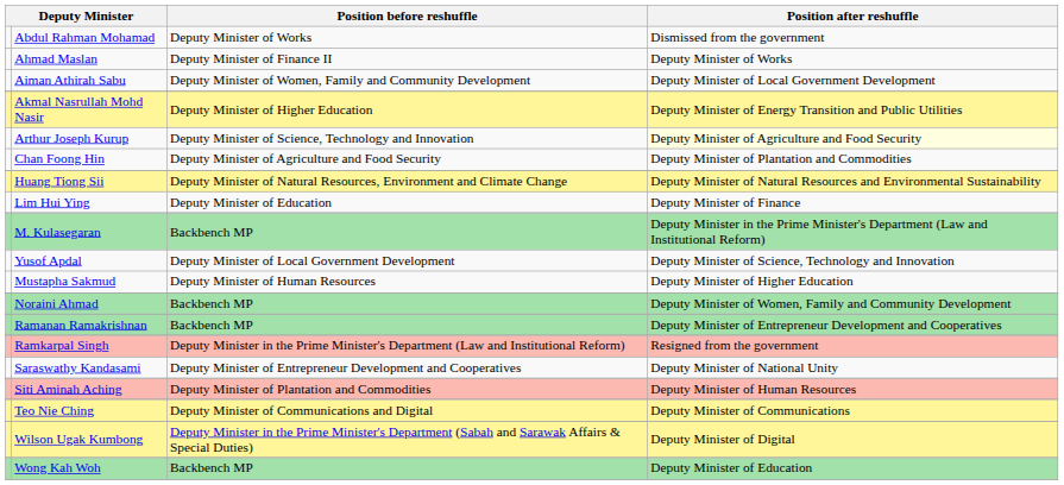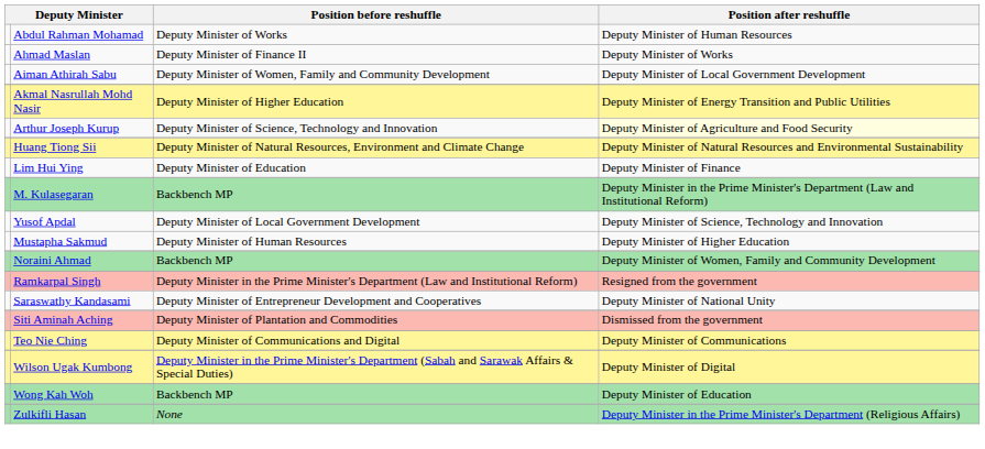Abdul Rahman Mohamad | Position after reshuffle: Dismissed from the government -> Deputy Minister of Human Resources
- row: Chan Foong Hin | Deputy Minister of Agriculture and Food Security | Deputy Minister of Plantation and Commodities
- row: Ramanan Ramakrishnan | Backbench MP | Deputy Minister of Entrepreneur Development and Cooperatives
Siti Aminah Aching | Position after reshuffle: Deputy Minister of Human Resources -> Dismissed from the government
+ row: Zulkifli Hasan | None | Deputy Minister in the Prime Minister's Department (Religious Affairs)
